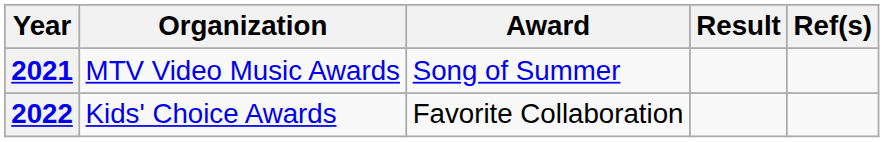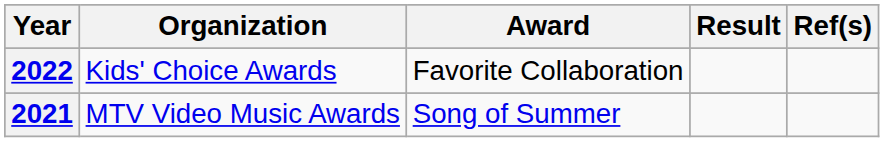rows swapped: 2021 <-> 2022
